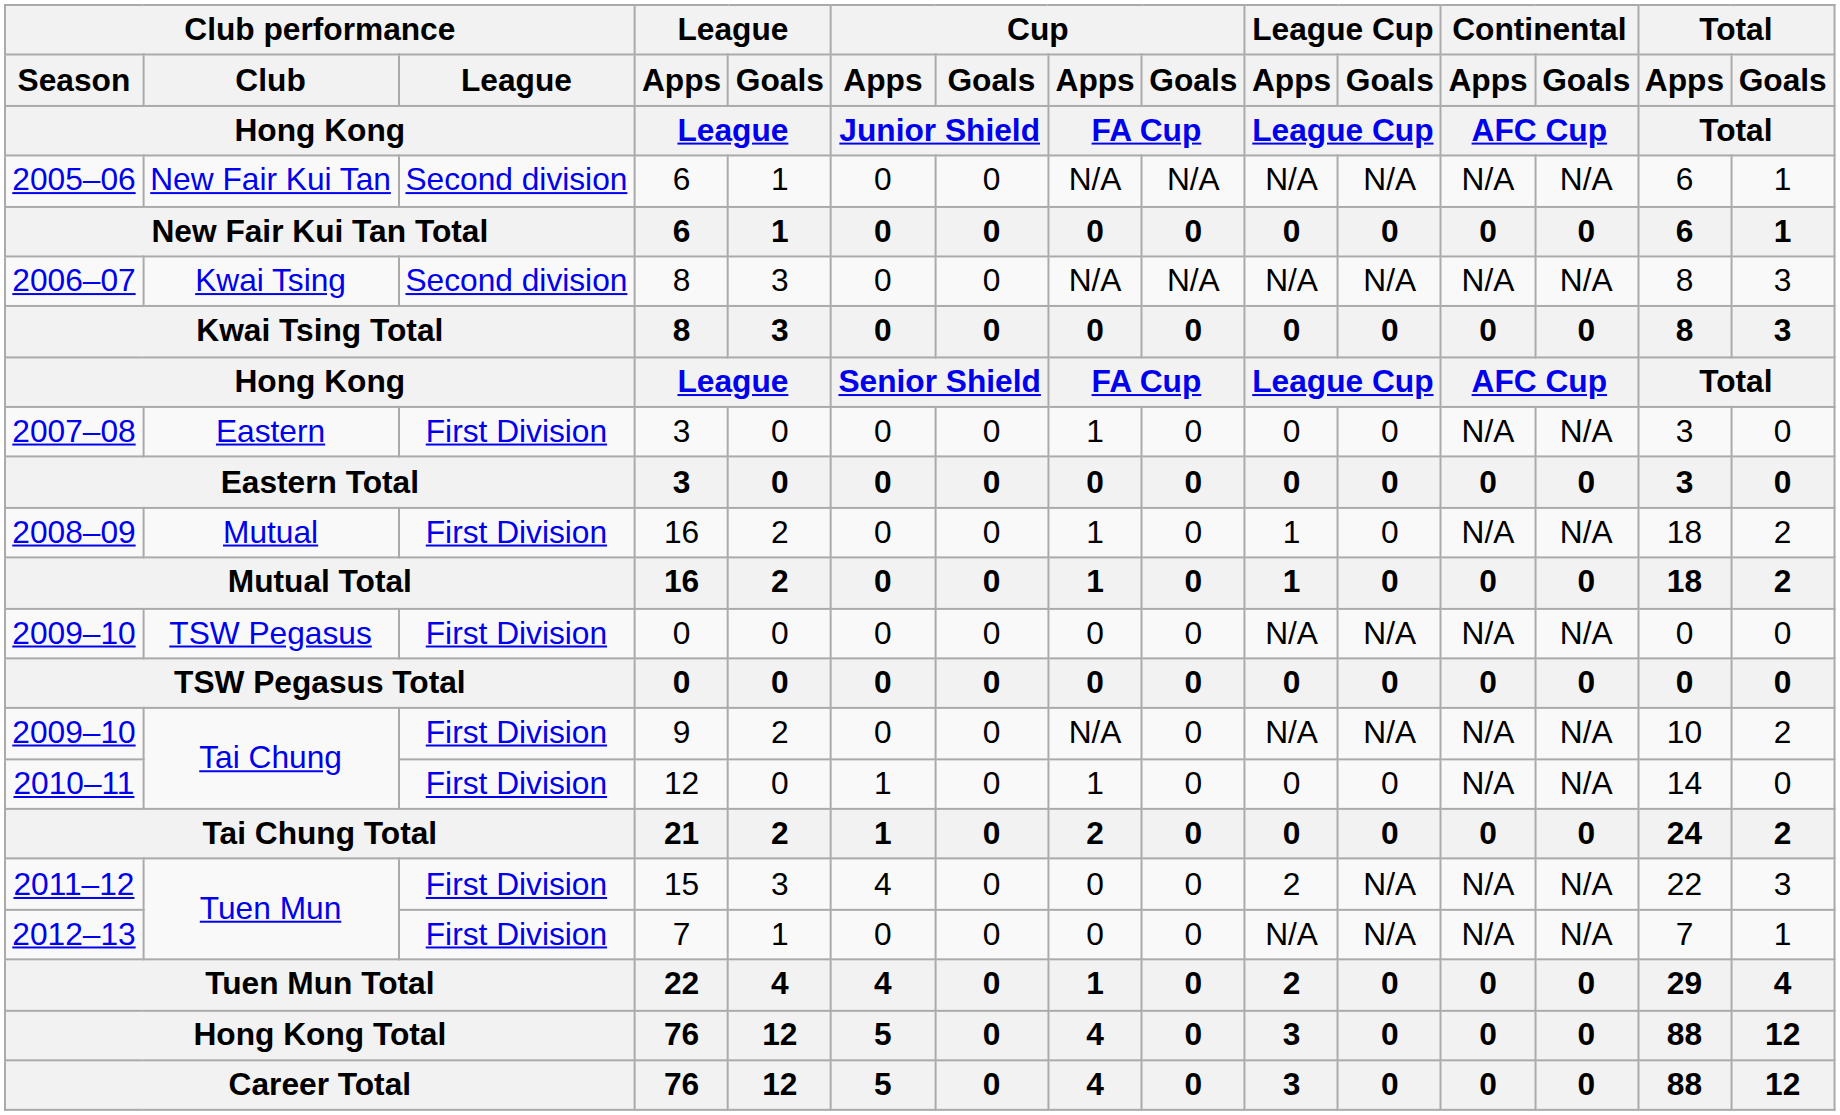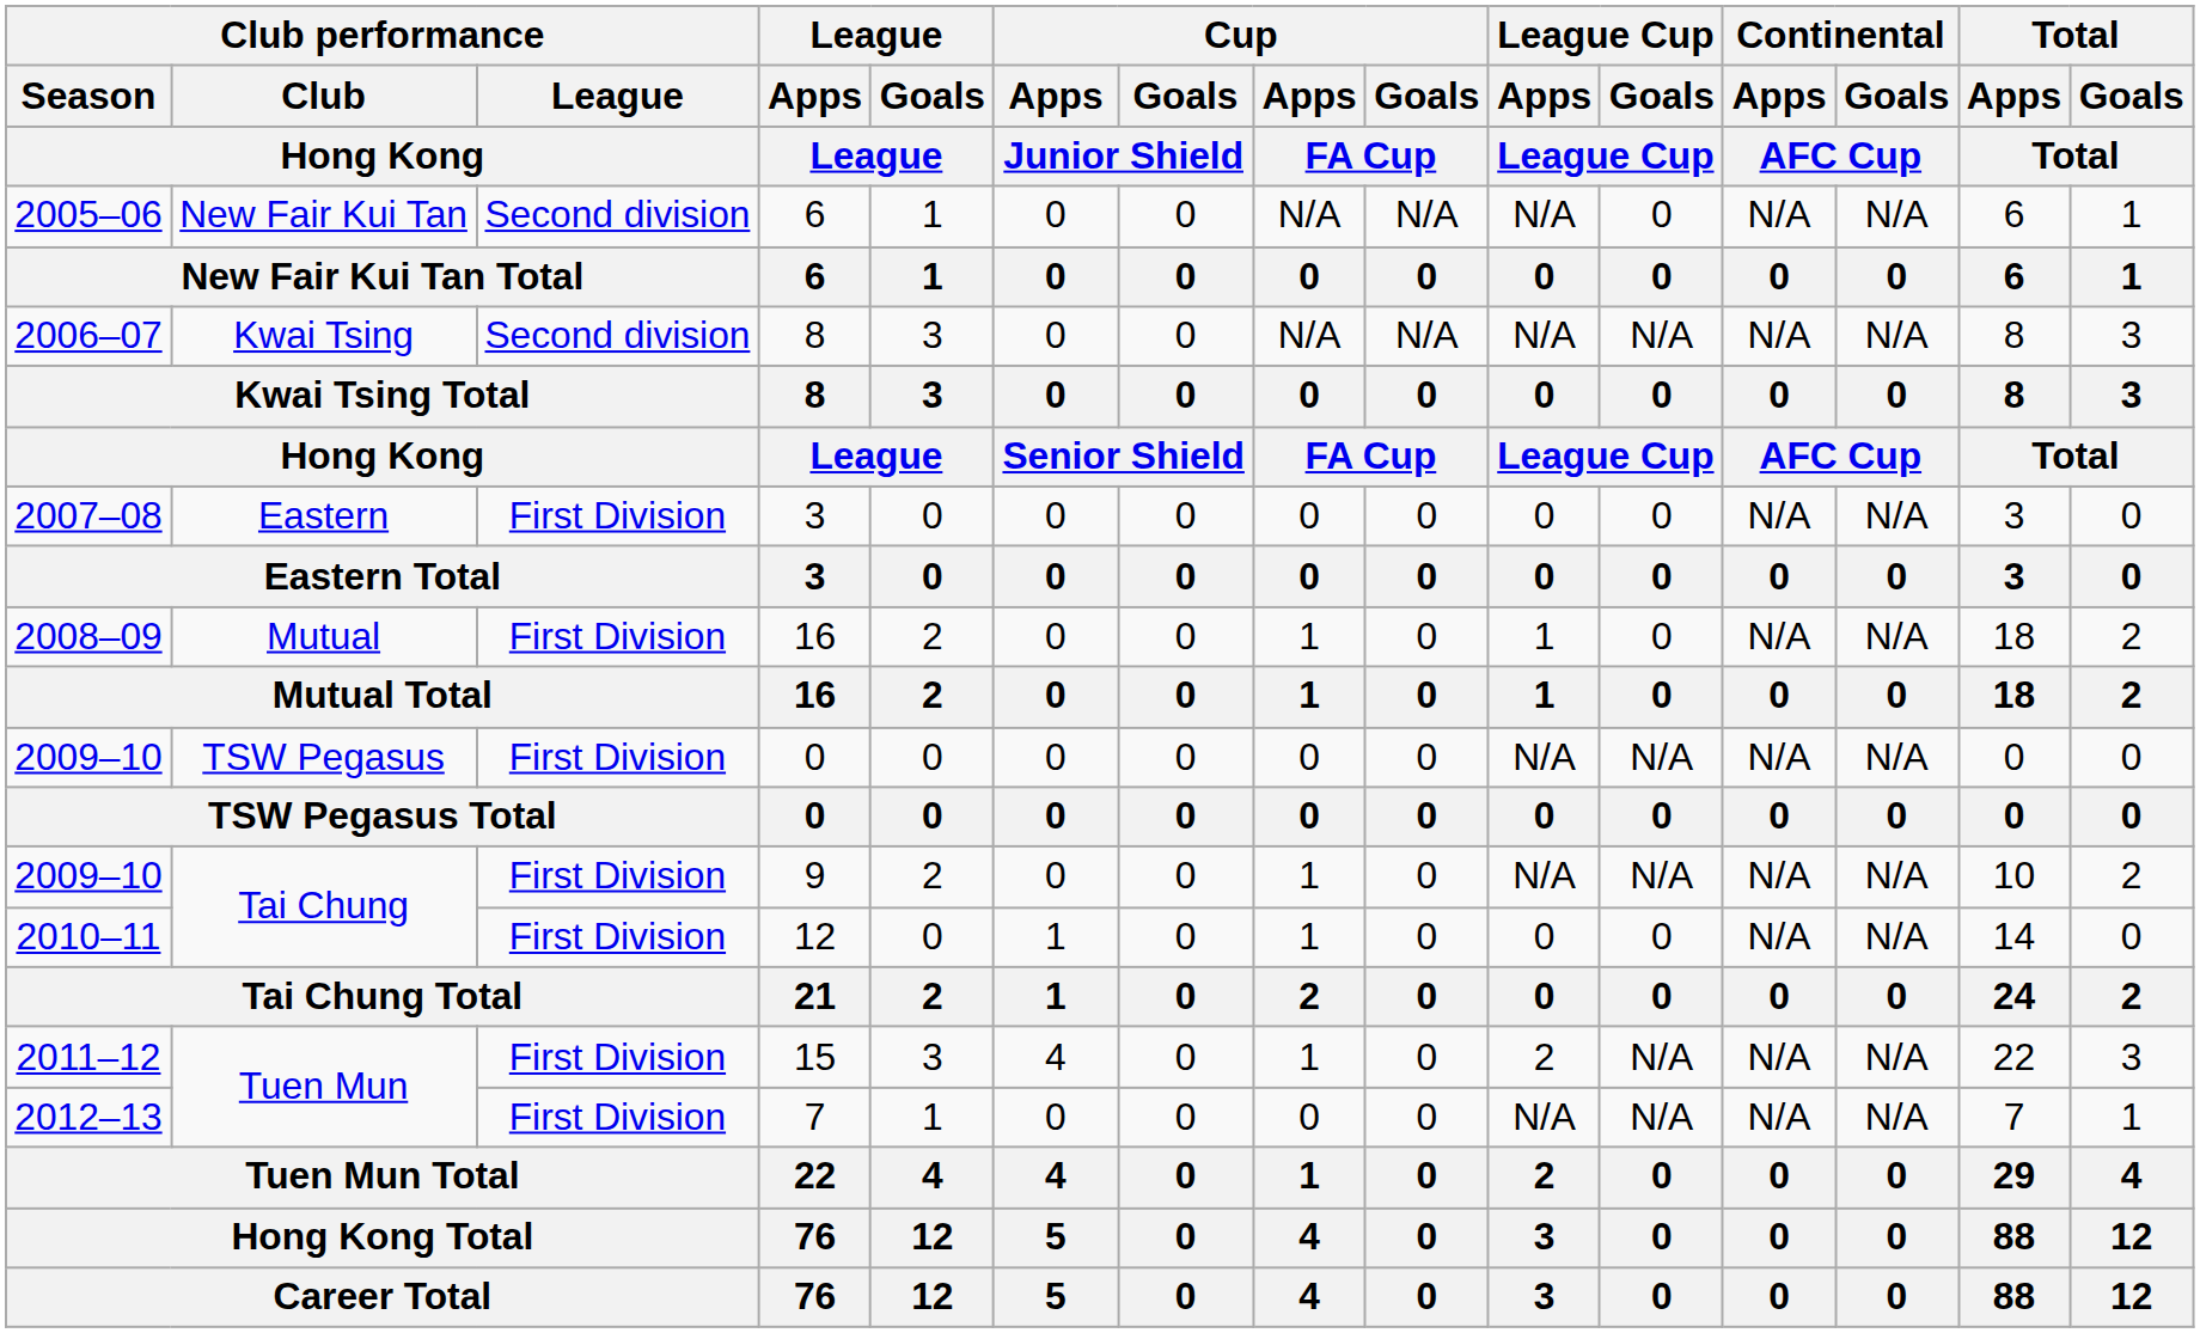2005–06 / 6 | League Cup / Goals / League Cup: N/A -> 0
2007–08 / 3 | Cup / Apps / FA Cup: 1 -> 0
9 | Cup / Apps / FA Cup: N/A -> 1
15 | Cup / Apps / FA Cup: 0 -> 1
